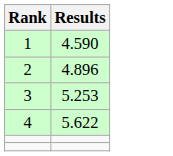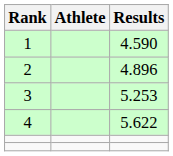+ column: Athlete
